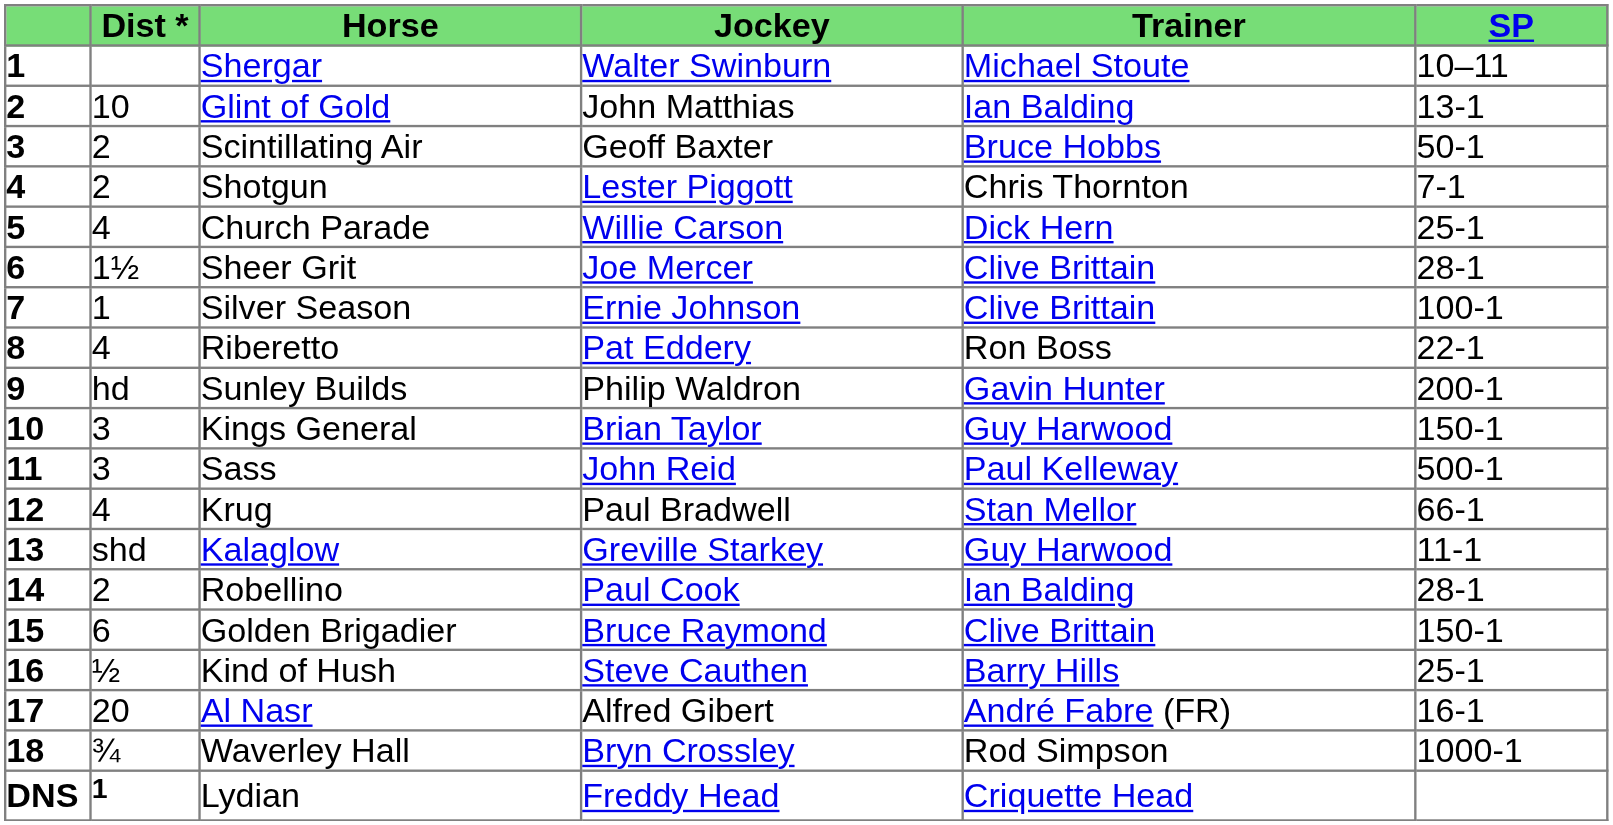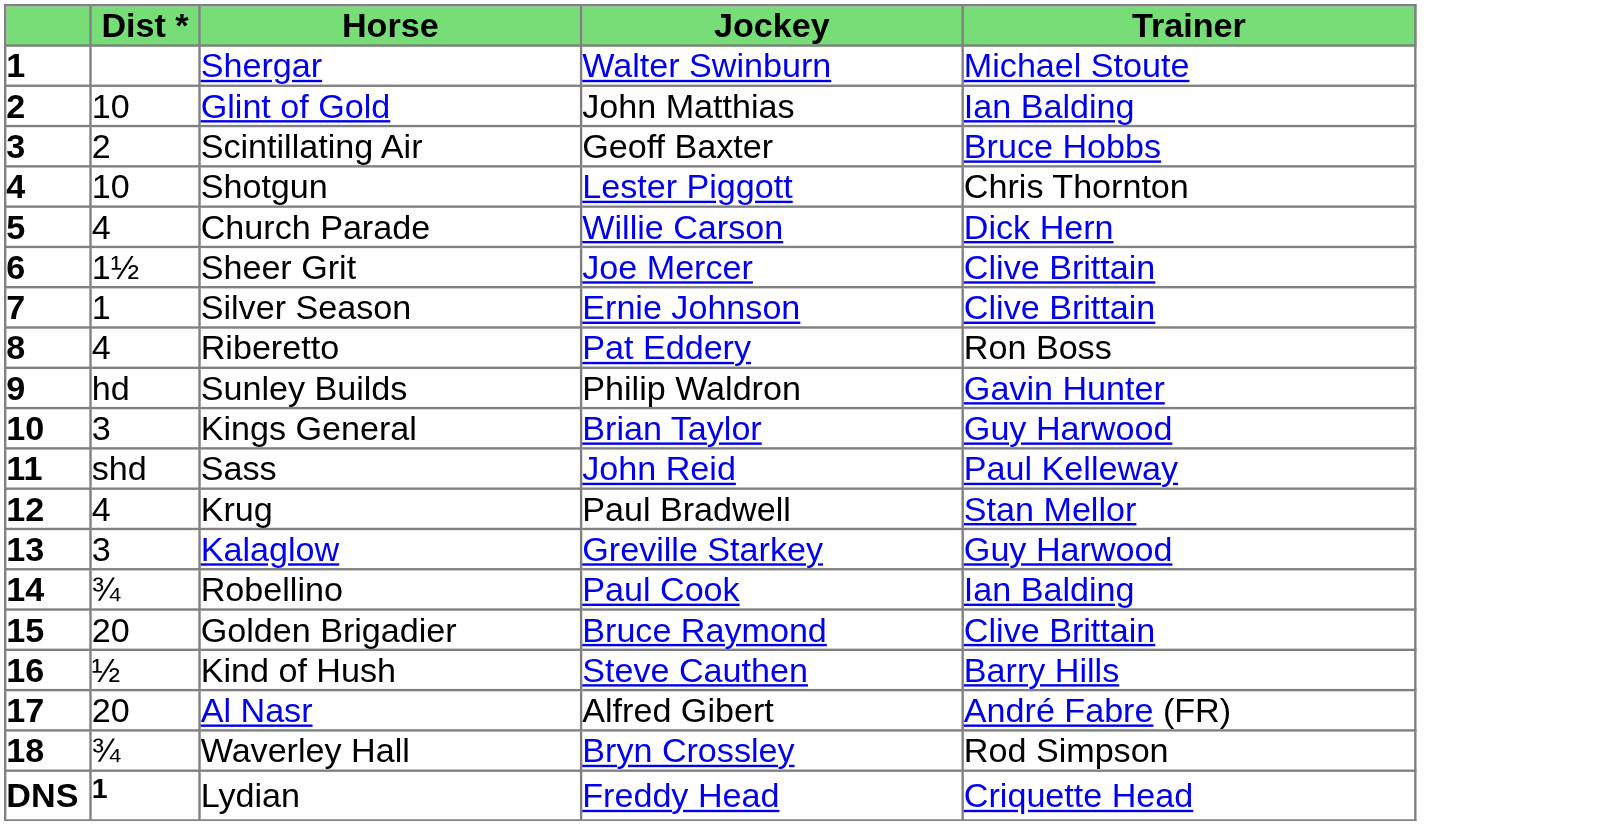- column: SP | 10–11 | 13-1 | 50-1 | 7-1 | 25-1 | 28-1 | 100-1 | 22-1 | 200-1 | 150-1 | 500-1 | 66-1 | 11-1 | 28-1 | 150-1 | 25-1 | 16-1 | 1000-1
Shotgun | Dist *: 2 -> 10
Sass | Dist *: 3 -> shd
Kalaglow | Dist *: shd -> 3
Robellino | Dist *: 2 -> ¾
Golden Brigadier | Dist *: 6 -> 20
